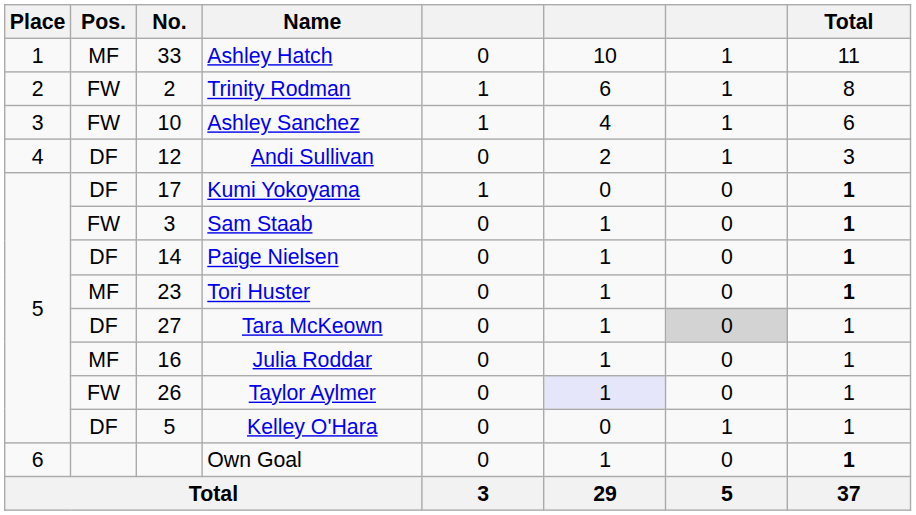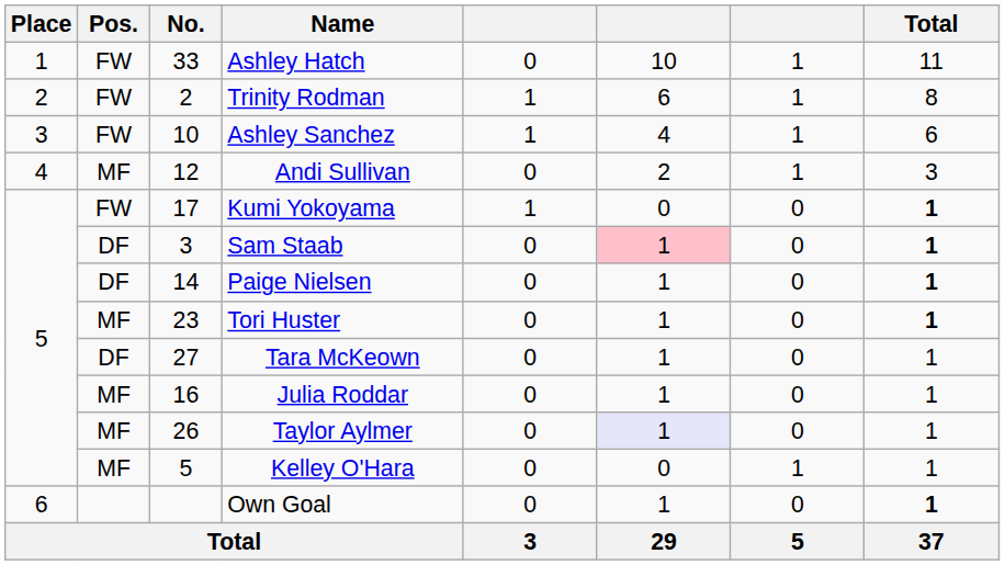Ashley Hatch | Pos.: MF -> FW
Andi Sullivan | Pos.: DF -> MF
Kumi Yokoyama | Pos.: DF -> FW
Sam Staab | Pos.: FW -> DF
Sam Staab | column 6: no background -> pink background
Tara McKeown | column 7: lightgrey background -> no background
Taylor Aylmer | Pos.: FW -> MF
Kelley O'Hara | Pos.: DF -> MF
